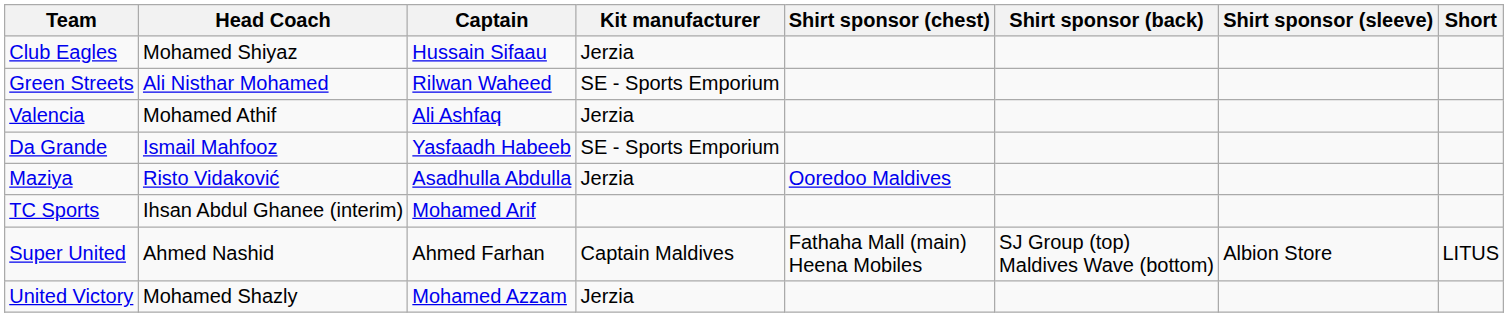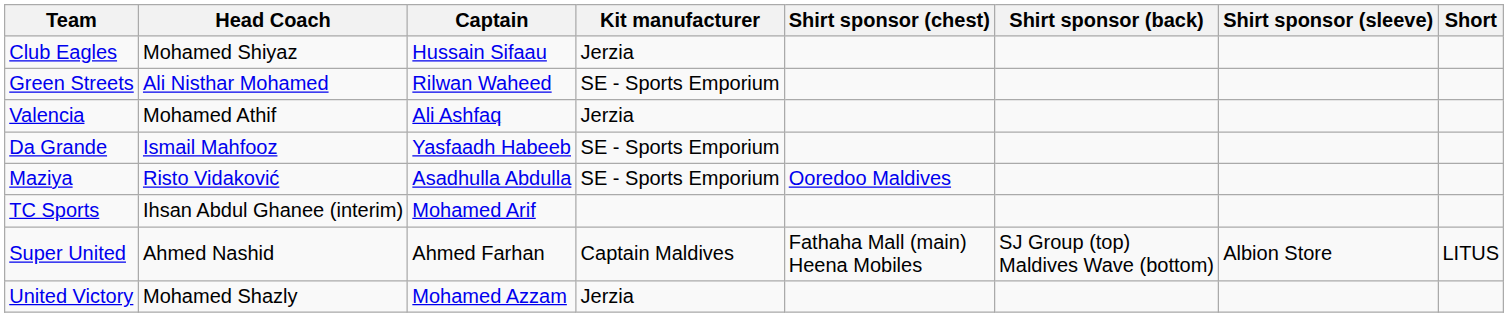Maziya | Kit manufacturer: Jerzia -> SE - Sports Emporium
